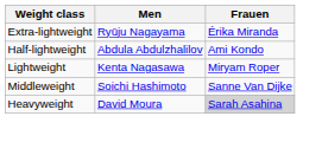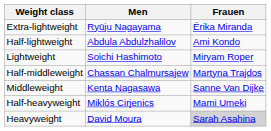Lightweight | Men: Kenta Nagasawa -> Soichi Hashimoto
+ row: Half-middleweight | Chassan Chalmursajew | Martyna Trajdos
Middleweight | Men: Soichi Hashimoto -> Kenta Nagasawa
+ row: Half-heavyweight | Miklós Cirjenics | Mami Umeki
